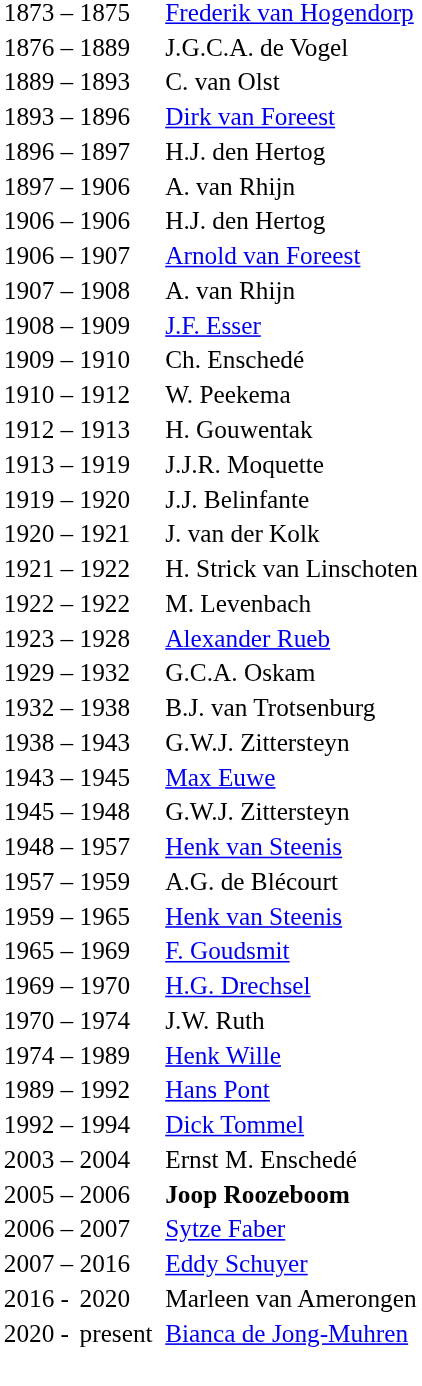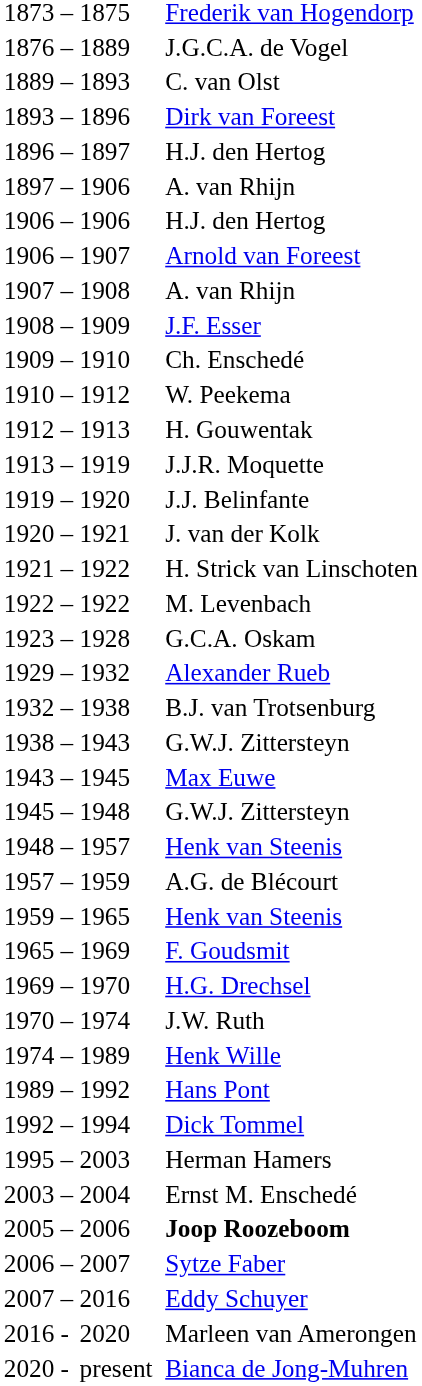1923 | column 5: Alexander Rueb -> G.C.A. Oskam
1929 | column 5: G.C.A. Oskam -> Alexander Rueb
+ row: 1995 | – | 2003 | Herman Hamers
